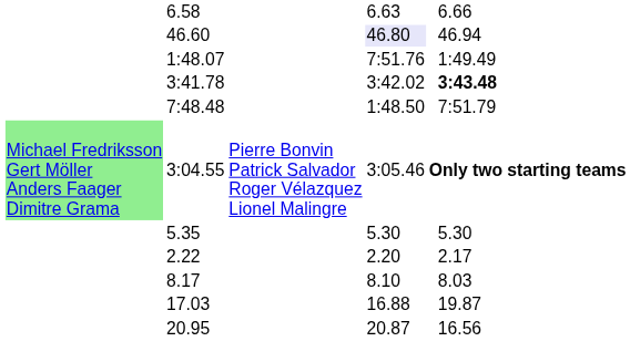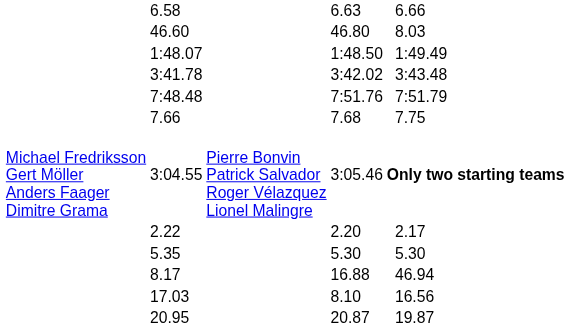46.60 | column 5: lavender background -> no background
46.60 | column 7: 46.94 -> 8.03
1:48.07 | column 5: 7:51.76 -> 1:48.50
3:41.78 | column 7: bold -> normal
7:48.48 | column 5: 1:48.50 -> 7:51.76
+ row: 7.66 | 7.68 | 7.75
3:04.55 | column 2: lightgreen background -> no background
rows swapped: 2.22 <-> 5.35
8.17 | column 5: 8.10 -> 16.88
8.17 | column 7: 8.03 -> 46.94
17.03 | column 5: 16.88 -> 8.10
17.03 | column 7: 19.87 -> 16.56
20.95 | column 7: 16.56 -> 19.87
